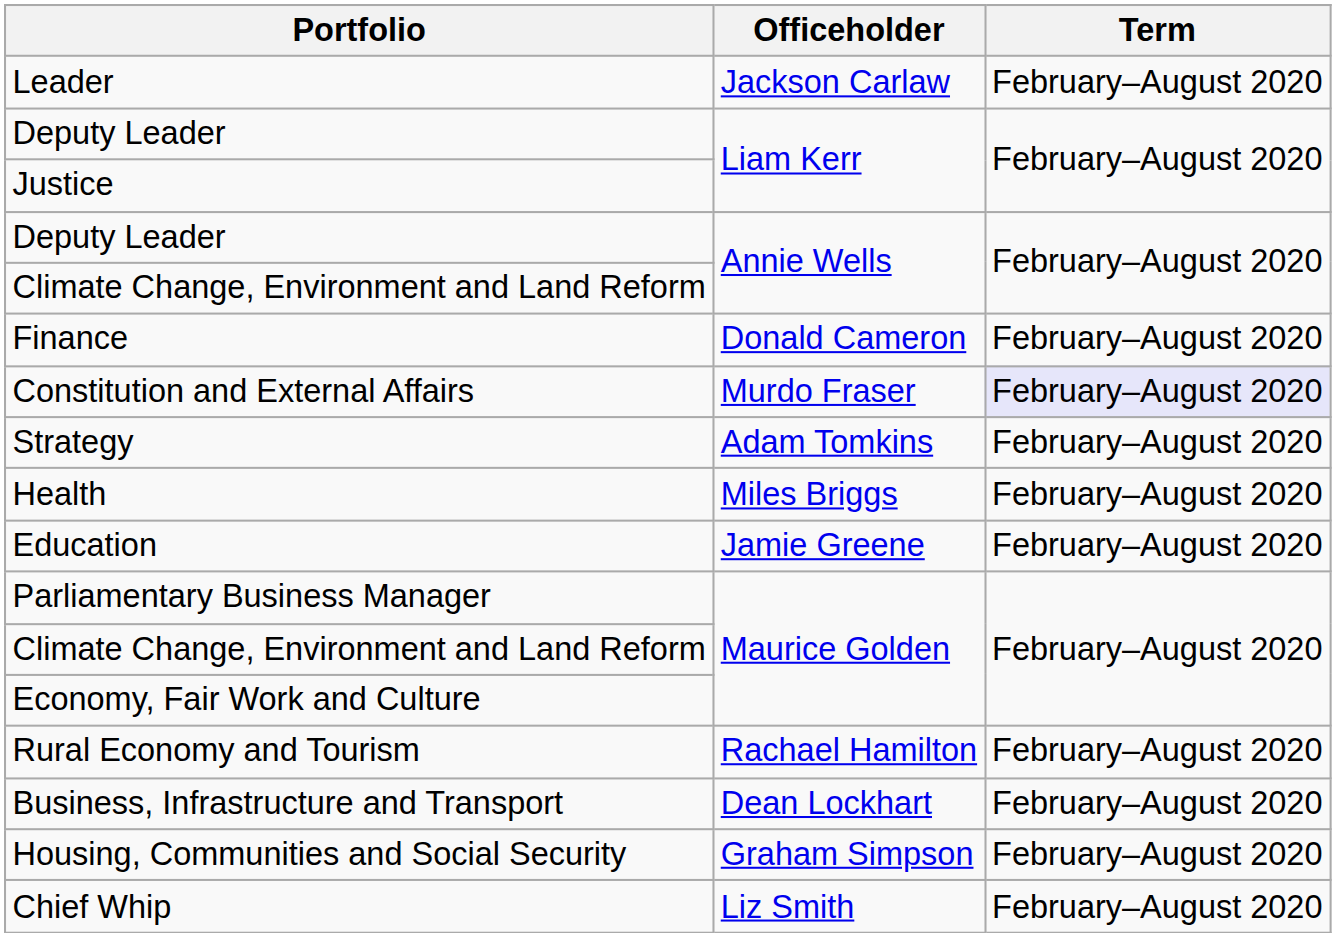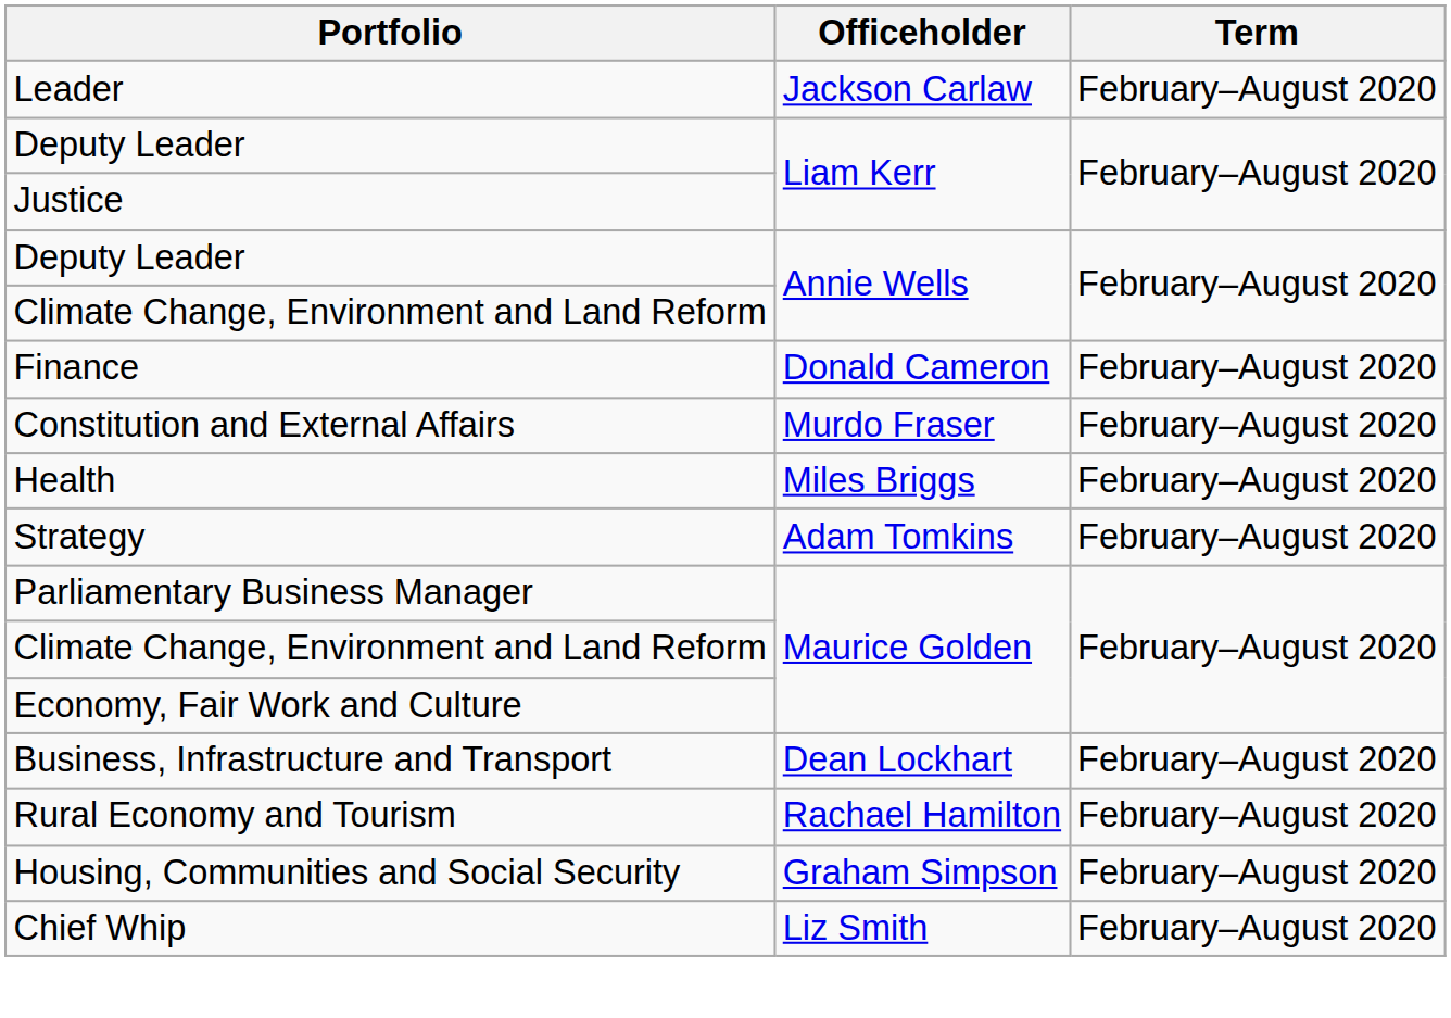Constitution and External Affairs | Term: lavender background -> no background
rows swapped: Strategy <-> Health
- row: Education | Jamie Greene | February–August 2020
rows swapped: Business, Infrastructure and Transport <-> Rural Economy and Tourism
